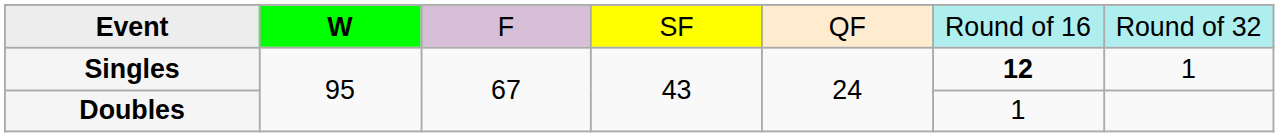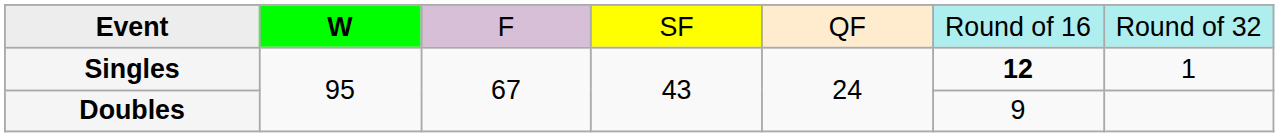Doubles | column 6: 1 -> 9
